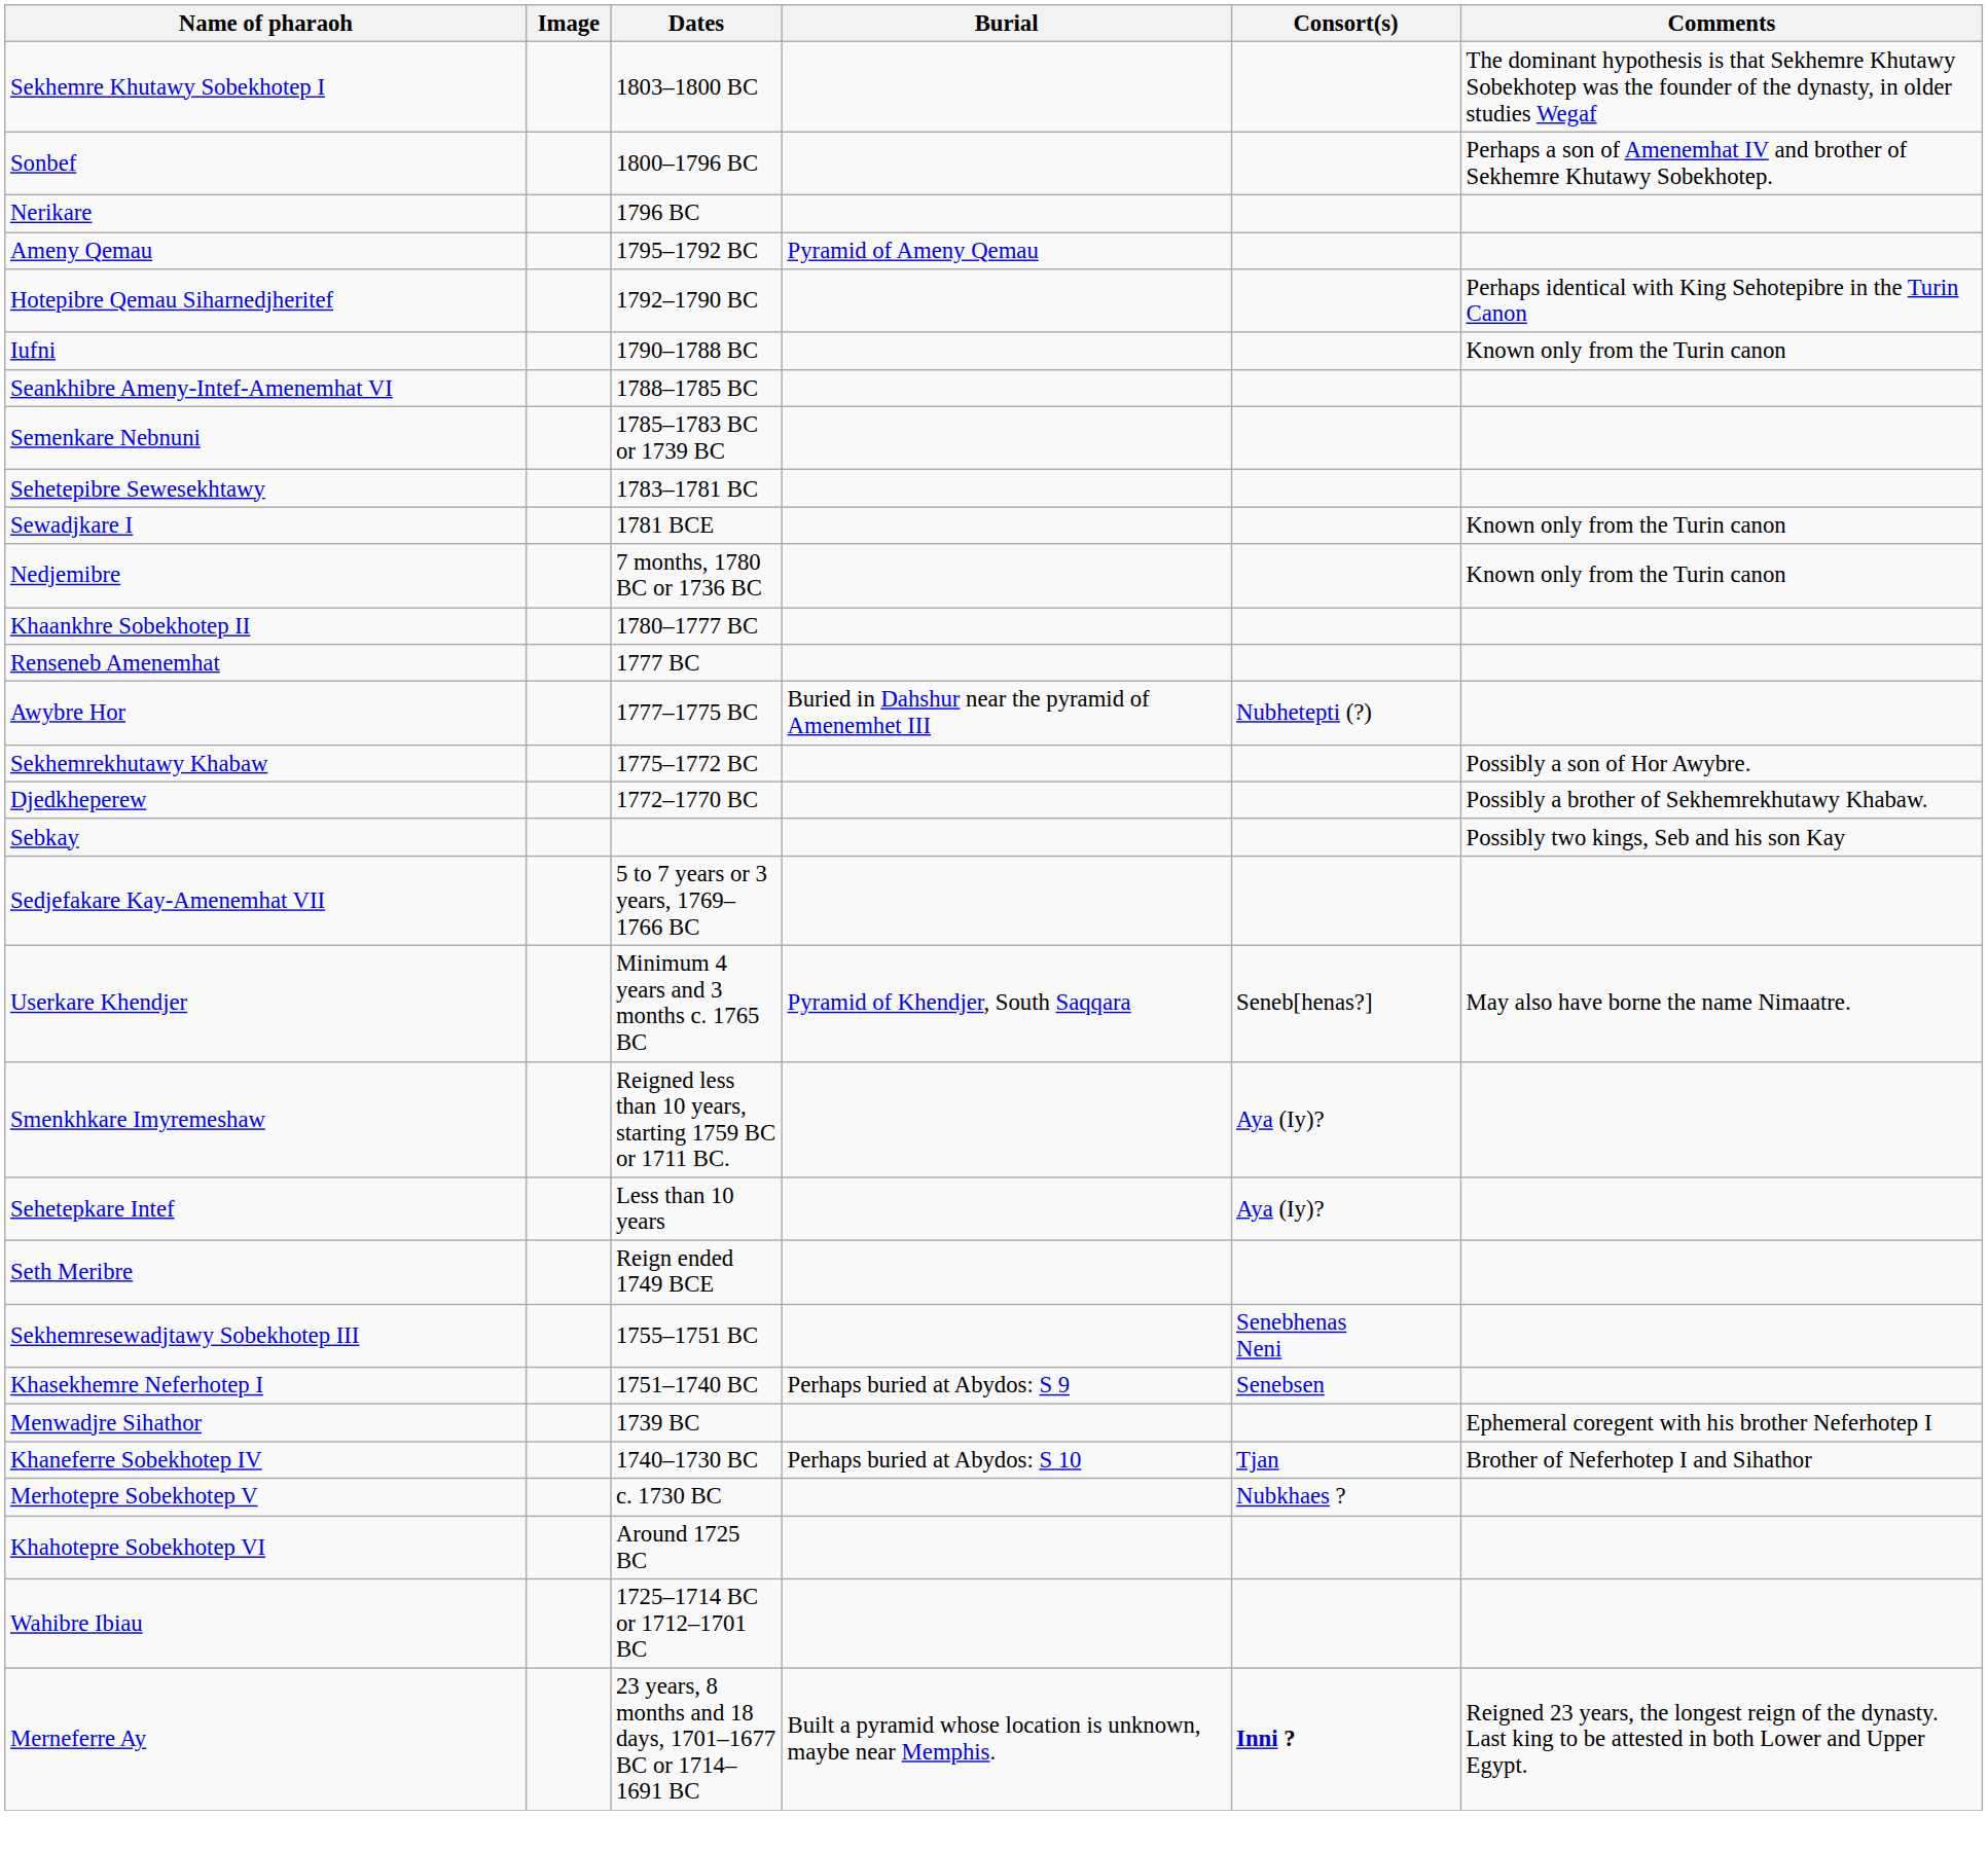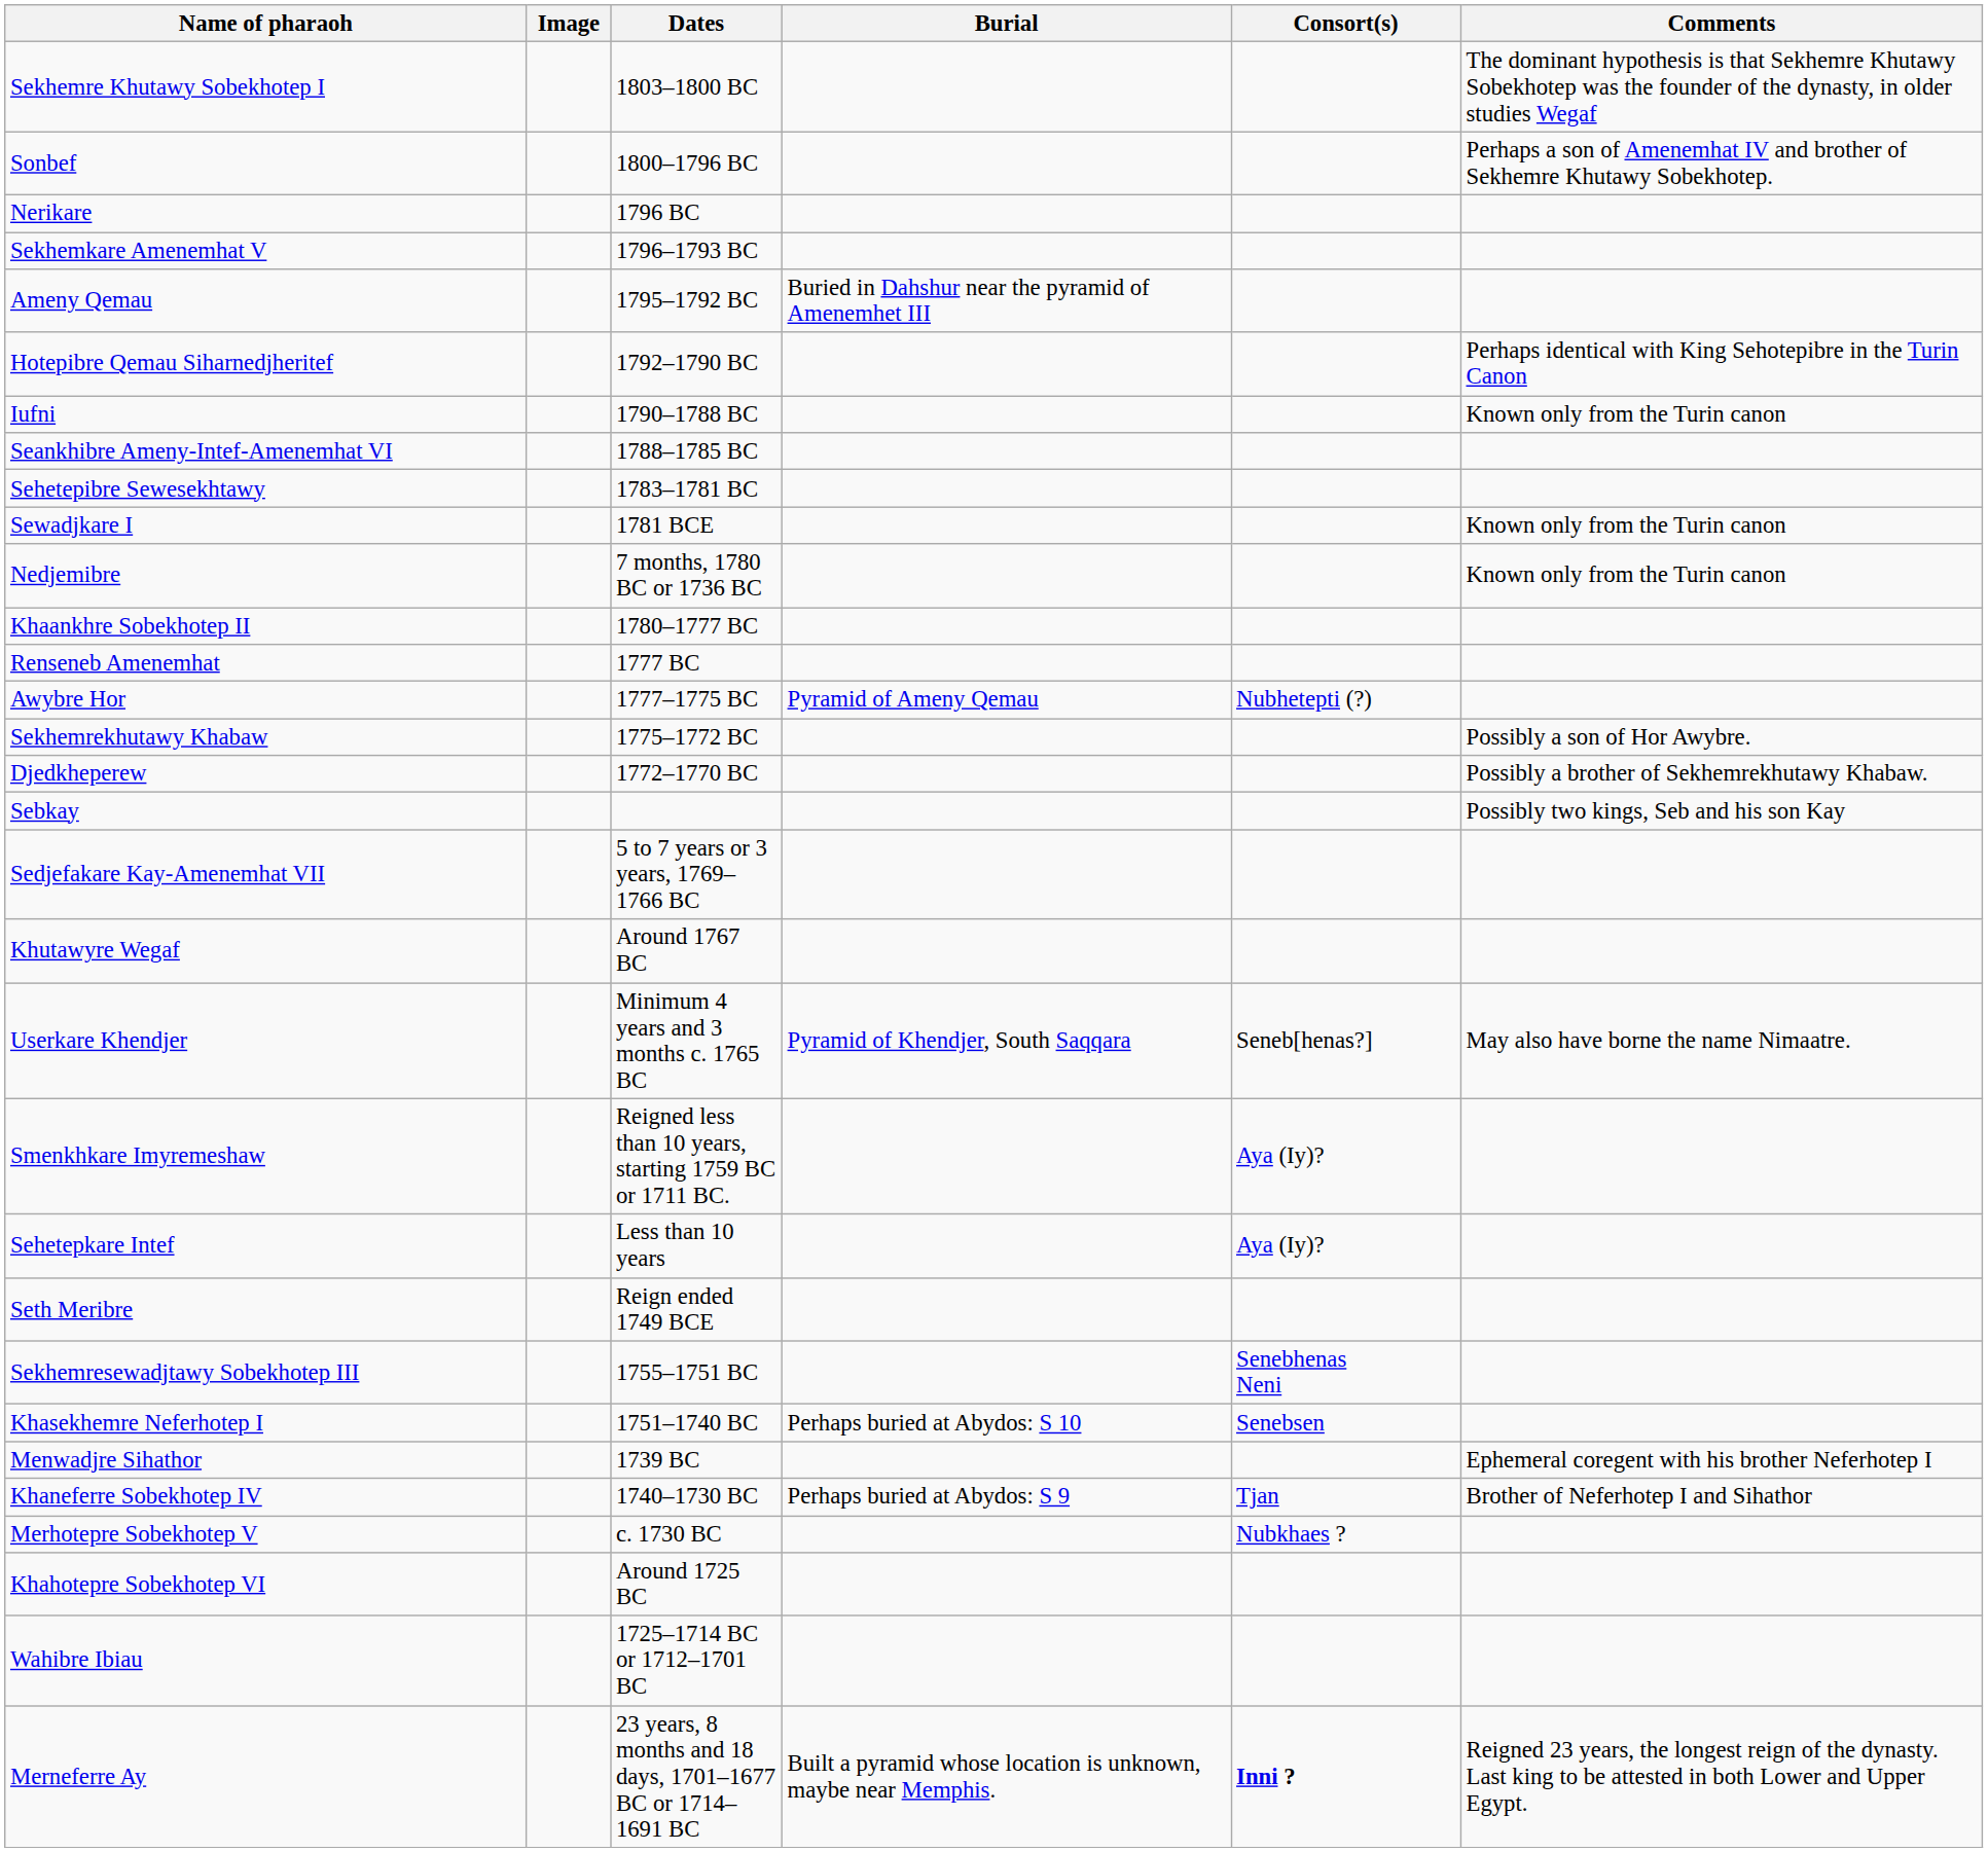+ row: Sekhemkare Amenemhat V | 1796–1793 BC
Ameny Qemau | Burial: Pyramid of Ameny Qemau -> Buried in Dahshur near the pyramid of Amenemhet III
- row: Semenkare Nebnuni | 1785–1783 BC or 1739 BC
Awybre Hor | Burial: Buried in Dahshur near the pyramid of Amenemhet III -> Pyramid of Ameny Qemau
+ row: Khutawyre Wegaf | Around 1767 BC
Khasekhemre Neferhotep I | Burial: Perhaps buried at Abydos: S 9 -> Perhaps buried at Abydos: S 10
Khaneferre Sobekhotep IV | Burial: Perhaps buried at Abydos: S 10 -> Perhaps buried at Abydos: S 9
